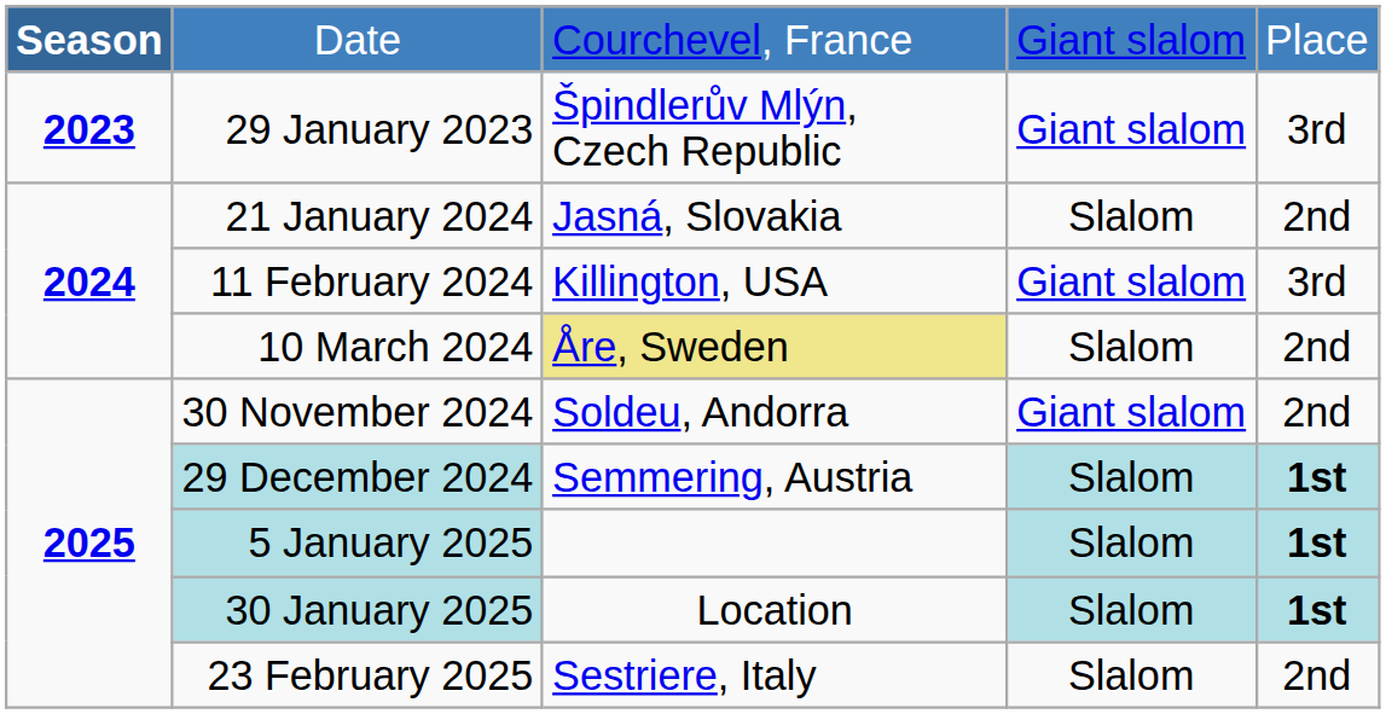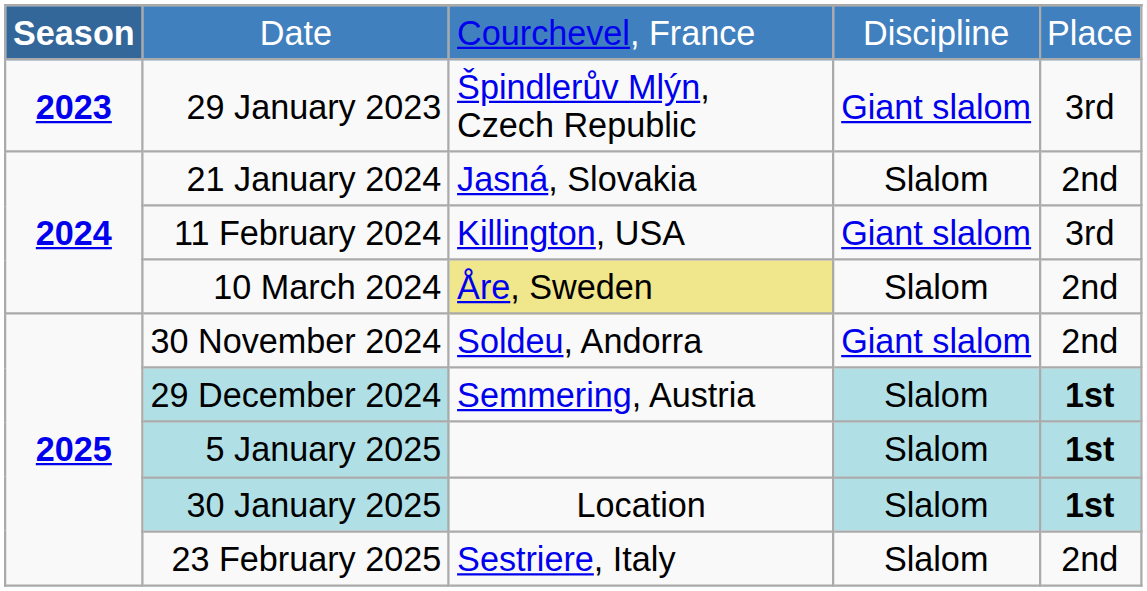Date | column 4: Giant slalom -> Discipline
